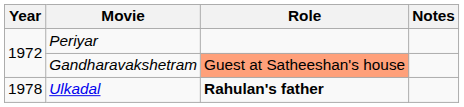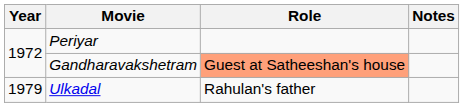Ulkadal | Year: 1978 -> 1979
Ulkadal | Role: bold -> normal
